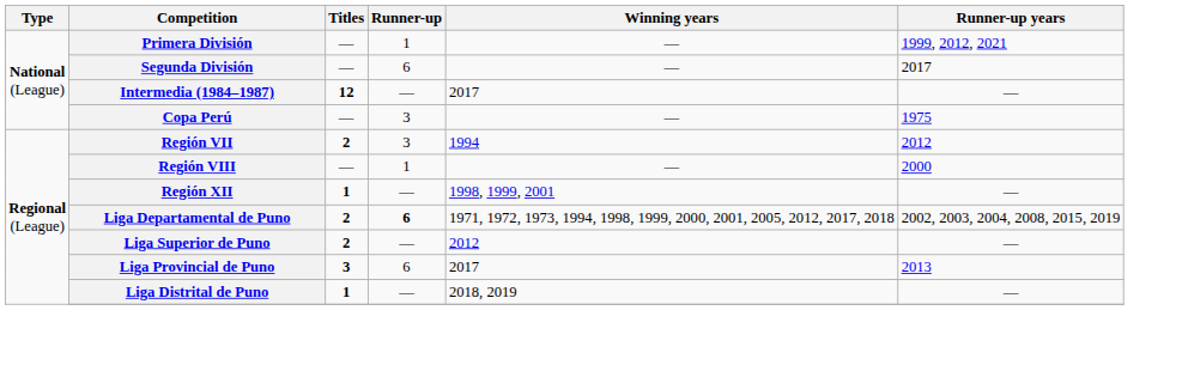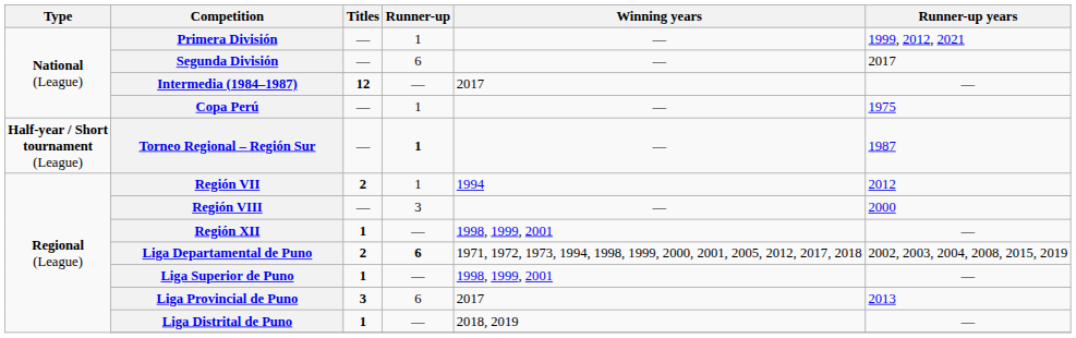Copa Perú | Runner-up: 3 -> 1
+ row: Half-year / Short tournament (League) | Torneo Regional – Región Sur | — | 1 | — | 1987
Región VII | Runner-up: 3 -> 1
Región VIII | Runner-up: 1 -> 3
Liga Superior de Puno | Titles: 2 -> 1
Liga Superior de Puno | Winning years: 2012 -> 1998, 1999, 2001
